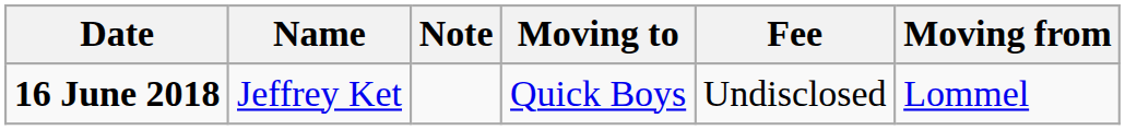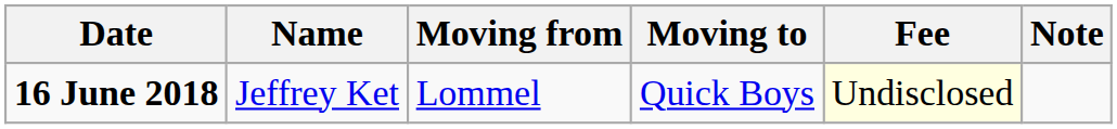columns swapped: Moving from <-> Note
16 June 2018 | Fee: no background -> lightyellow background
